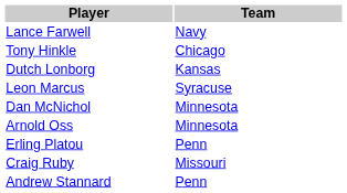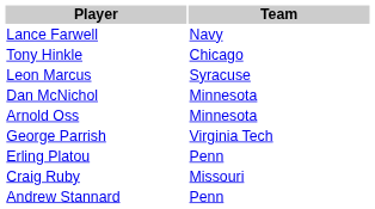- row: Dutch Lonborg | Kansas
+ row: George Parrish | Virginia Tech
